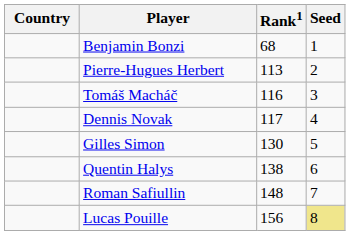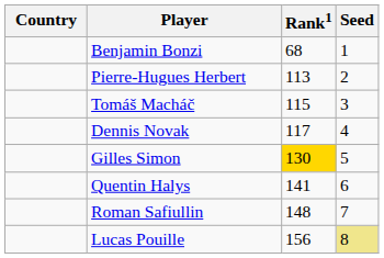Tomáš Macháč | Rank1: 116 -> 115
Gilles Simon | Rank1: no background -> gold background
Quentin Halys | Rank1: 138 -> 141
